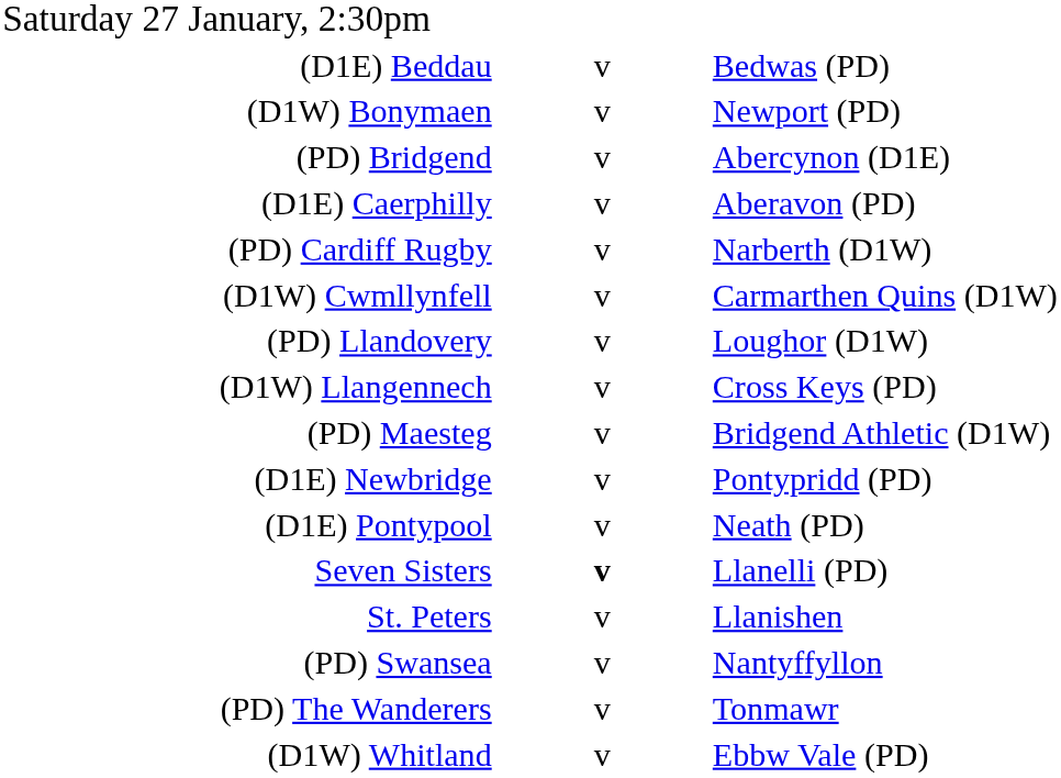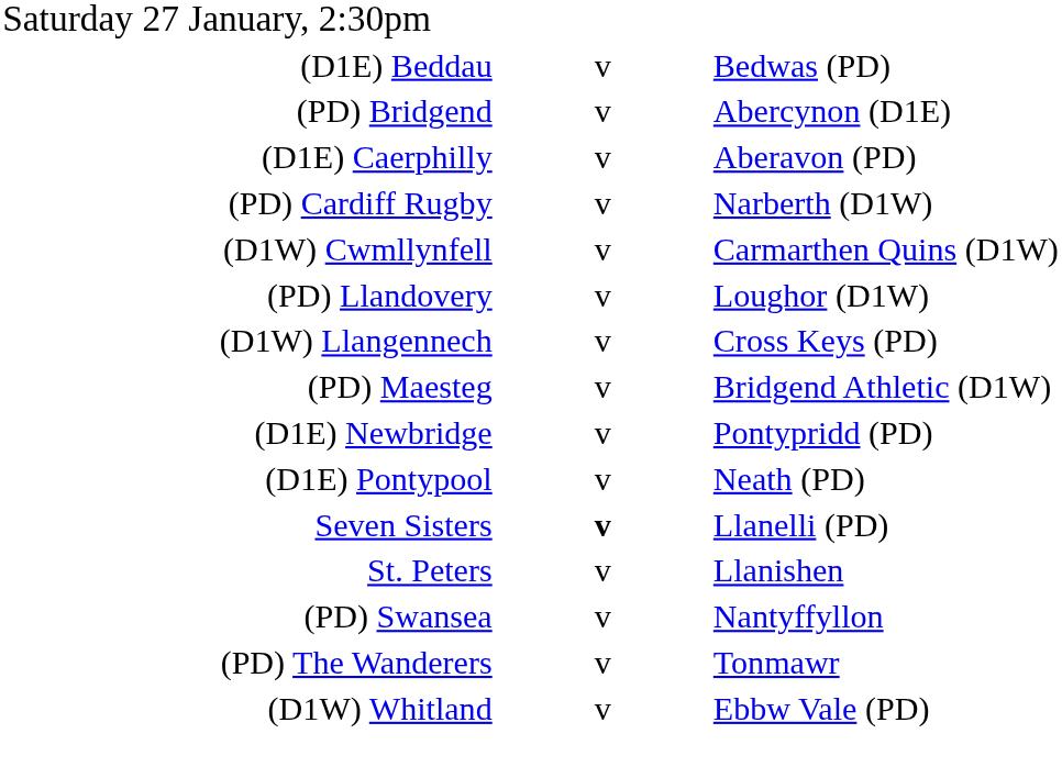- row: (D1W) Bonymaen | v | Newport (PD)
